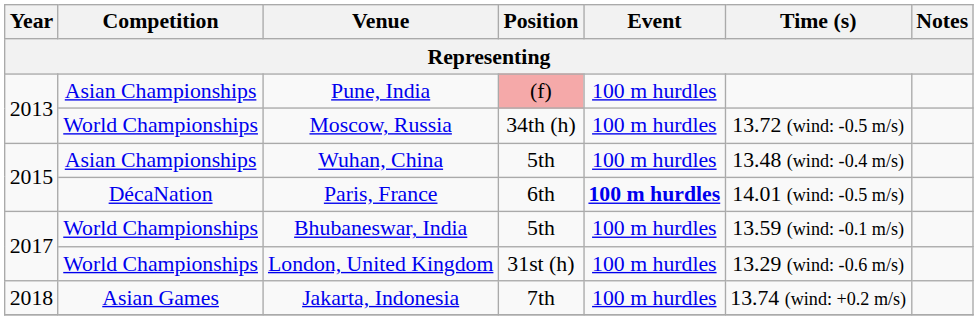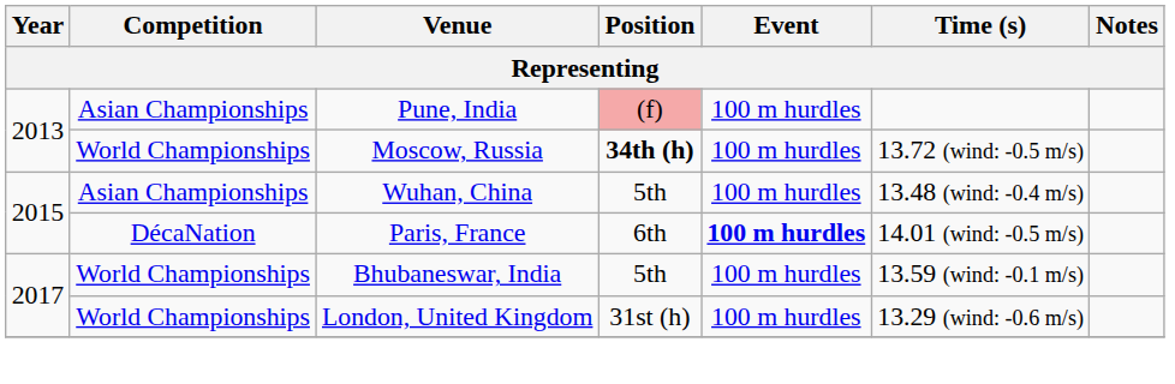Moscow, Russia | Position: normal -> bold
- row: 2018 | Asian Games | Jakarta, Indonesia | 7th | 100 m hurdles | 13.74 (wind: +0.2 m/s)
